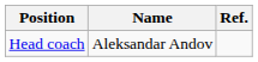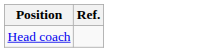- column: Name | Aleksandar Andov
